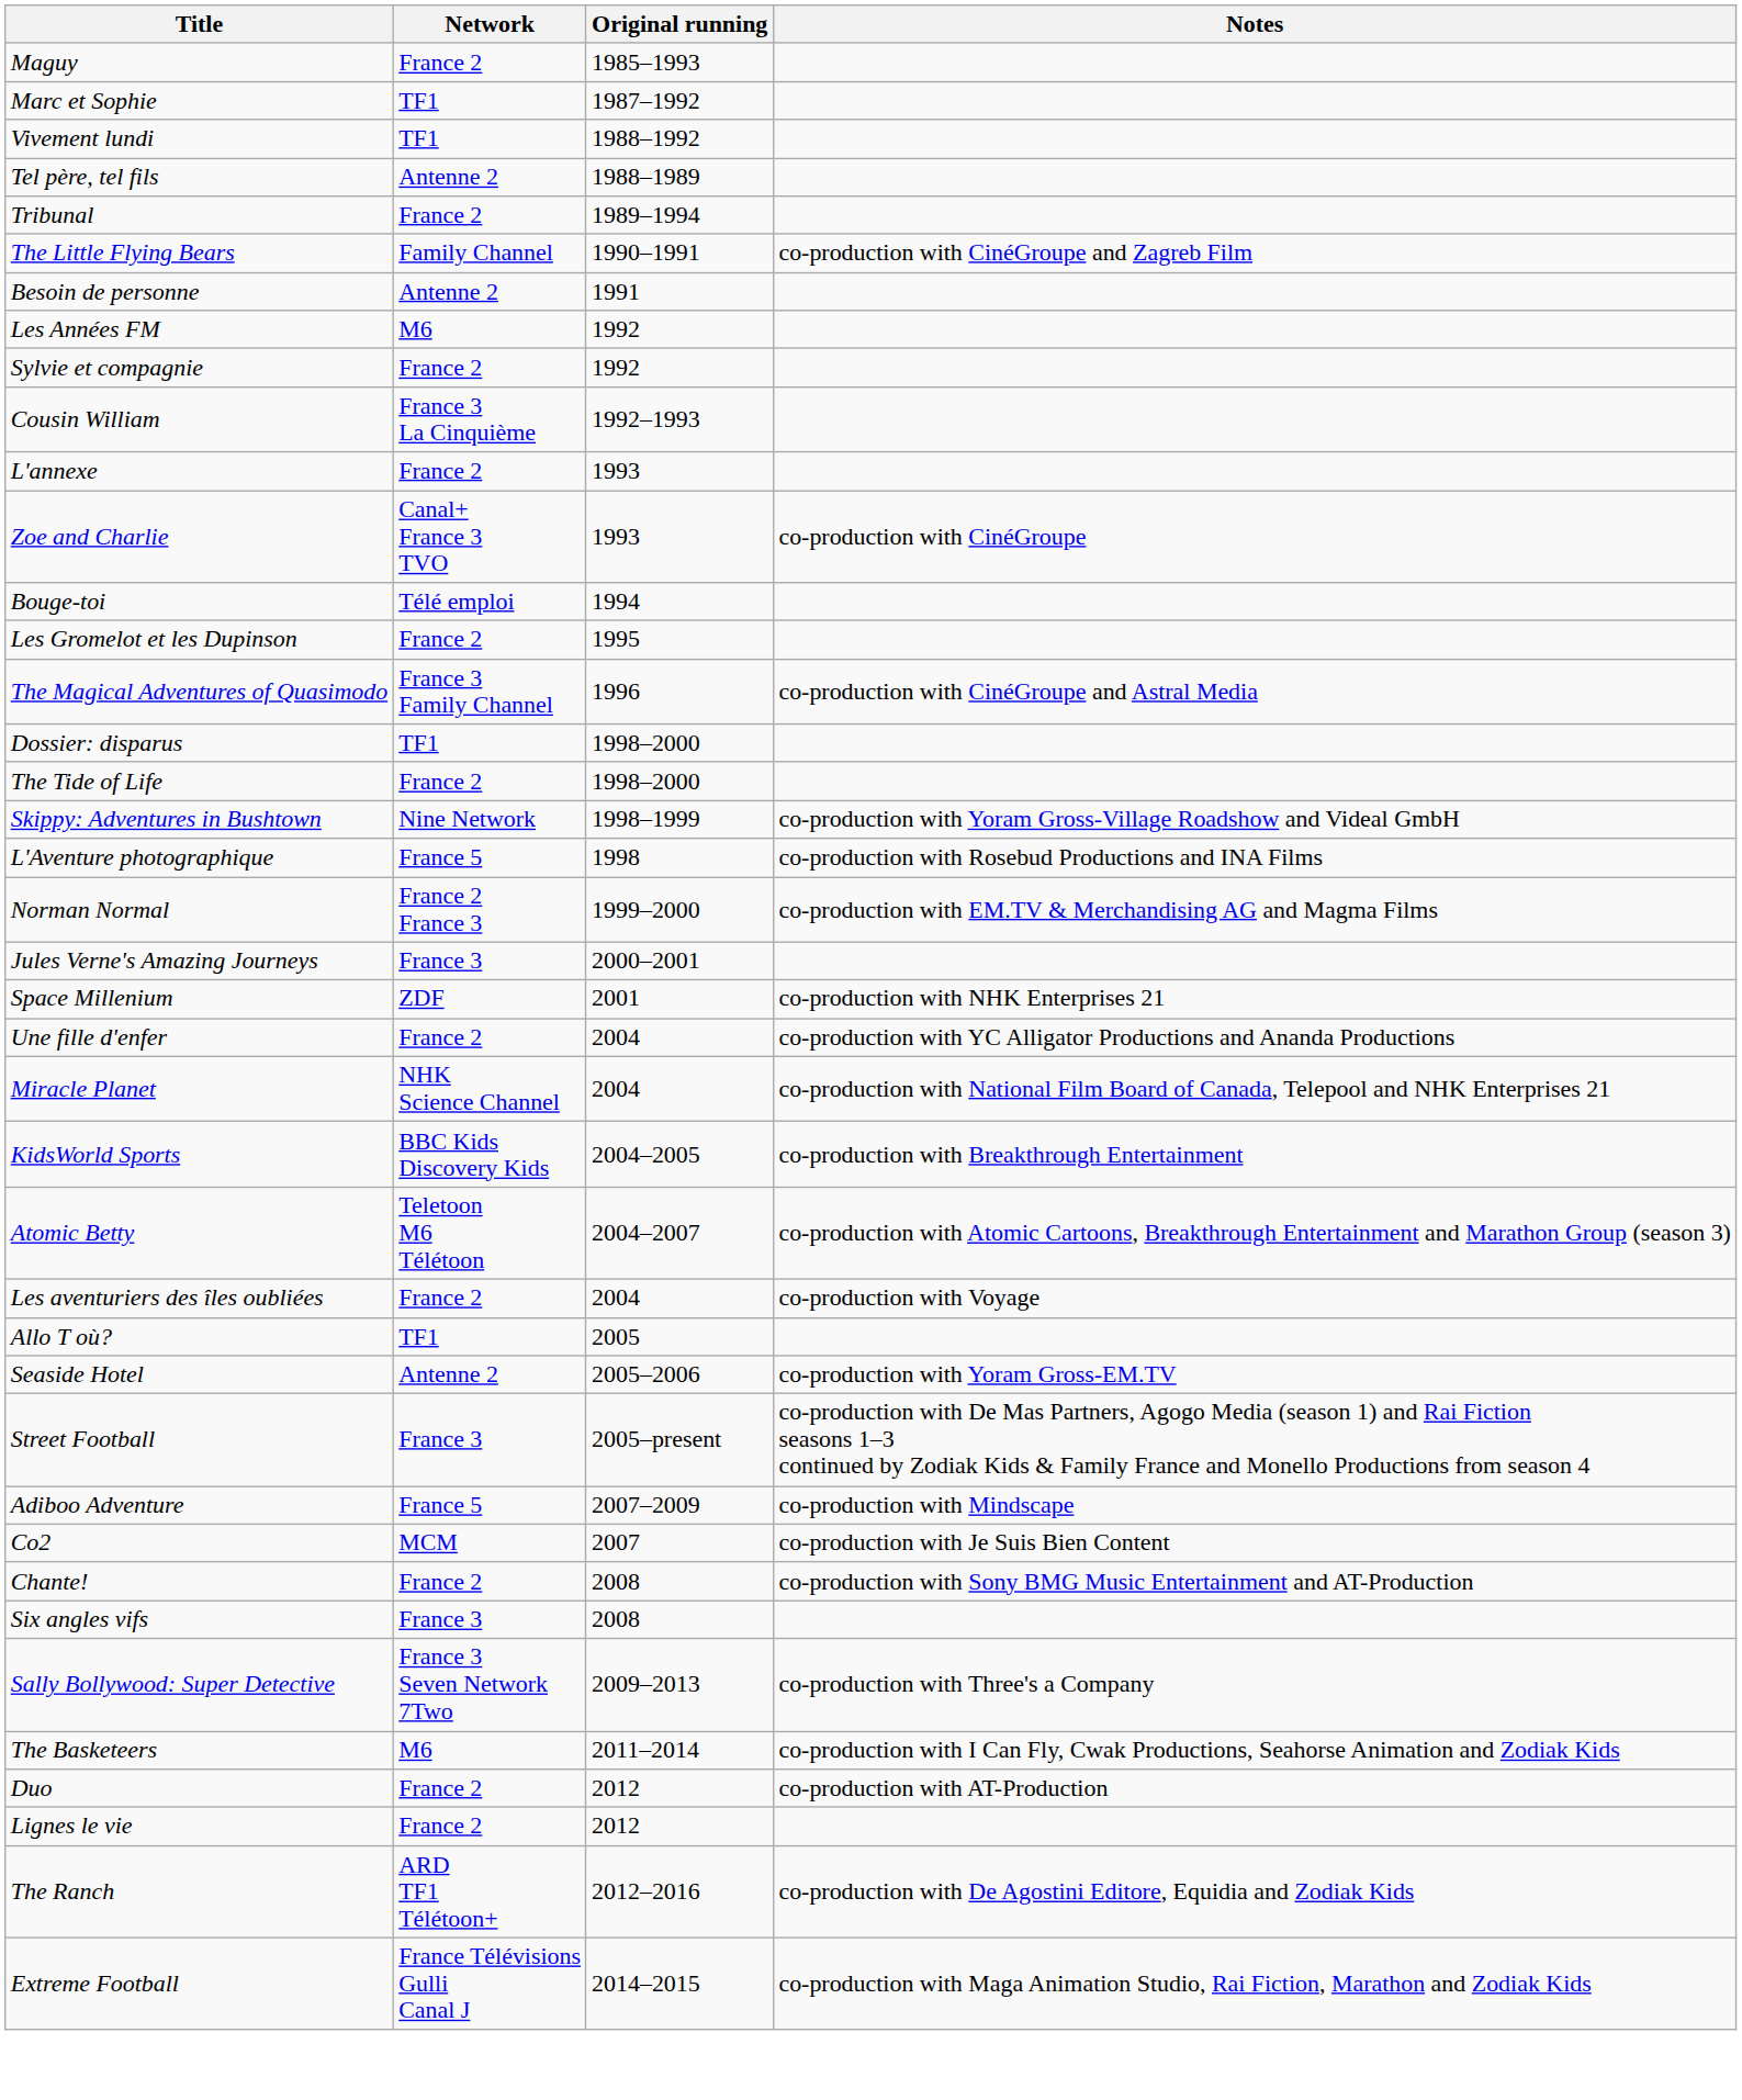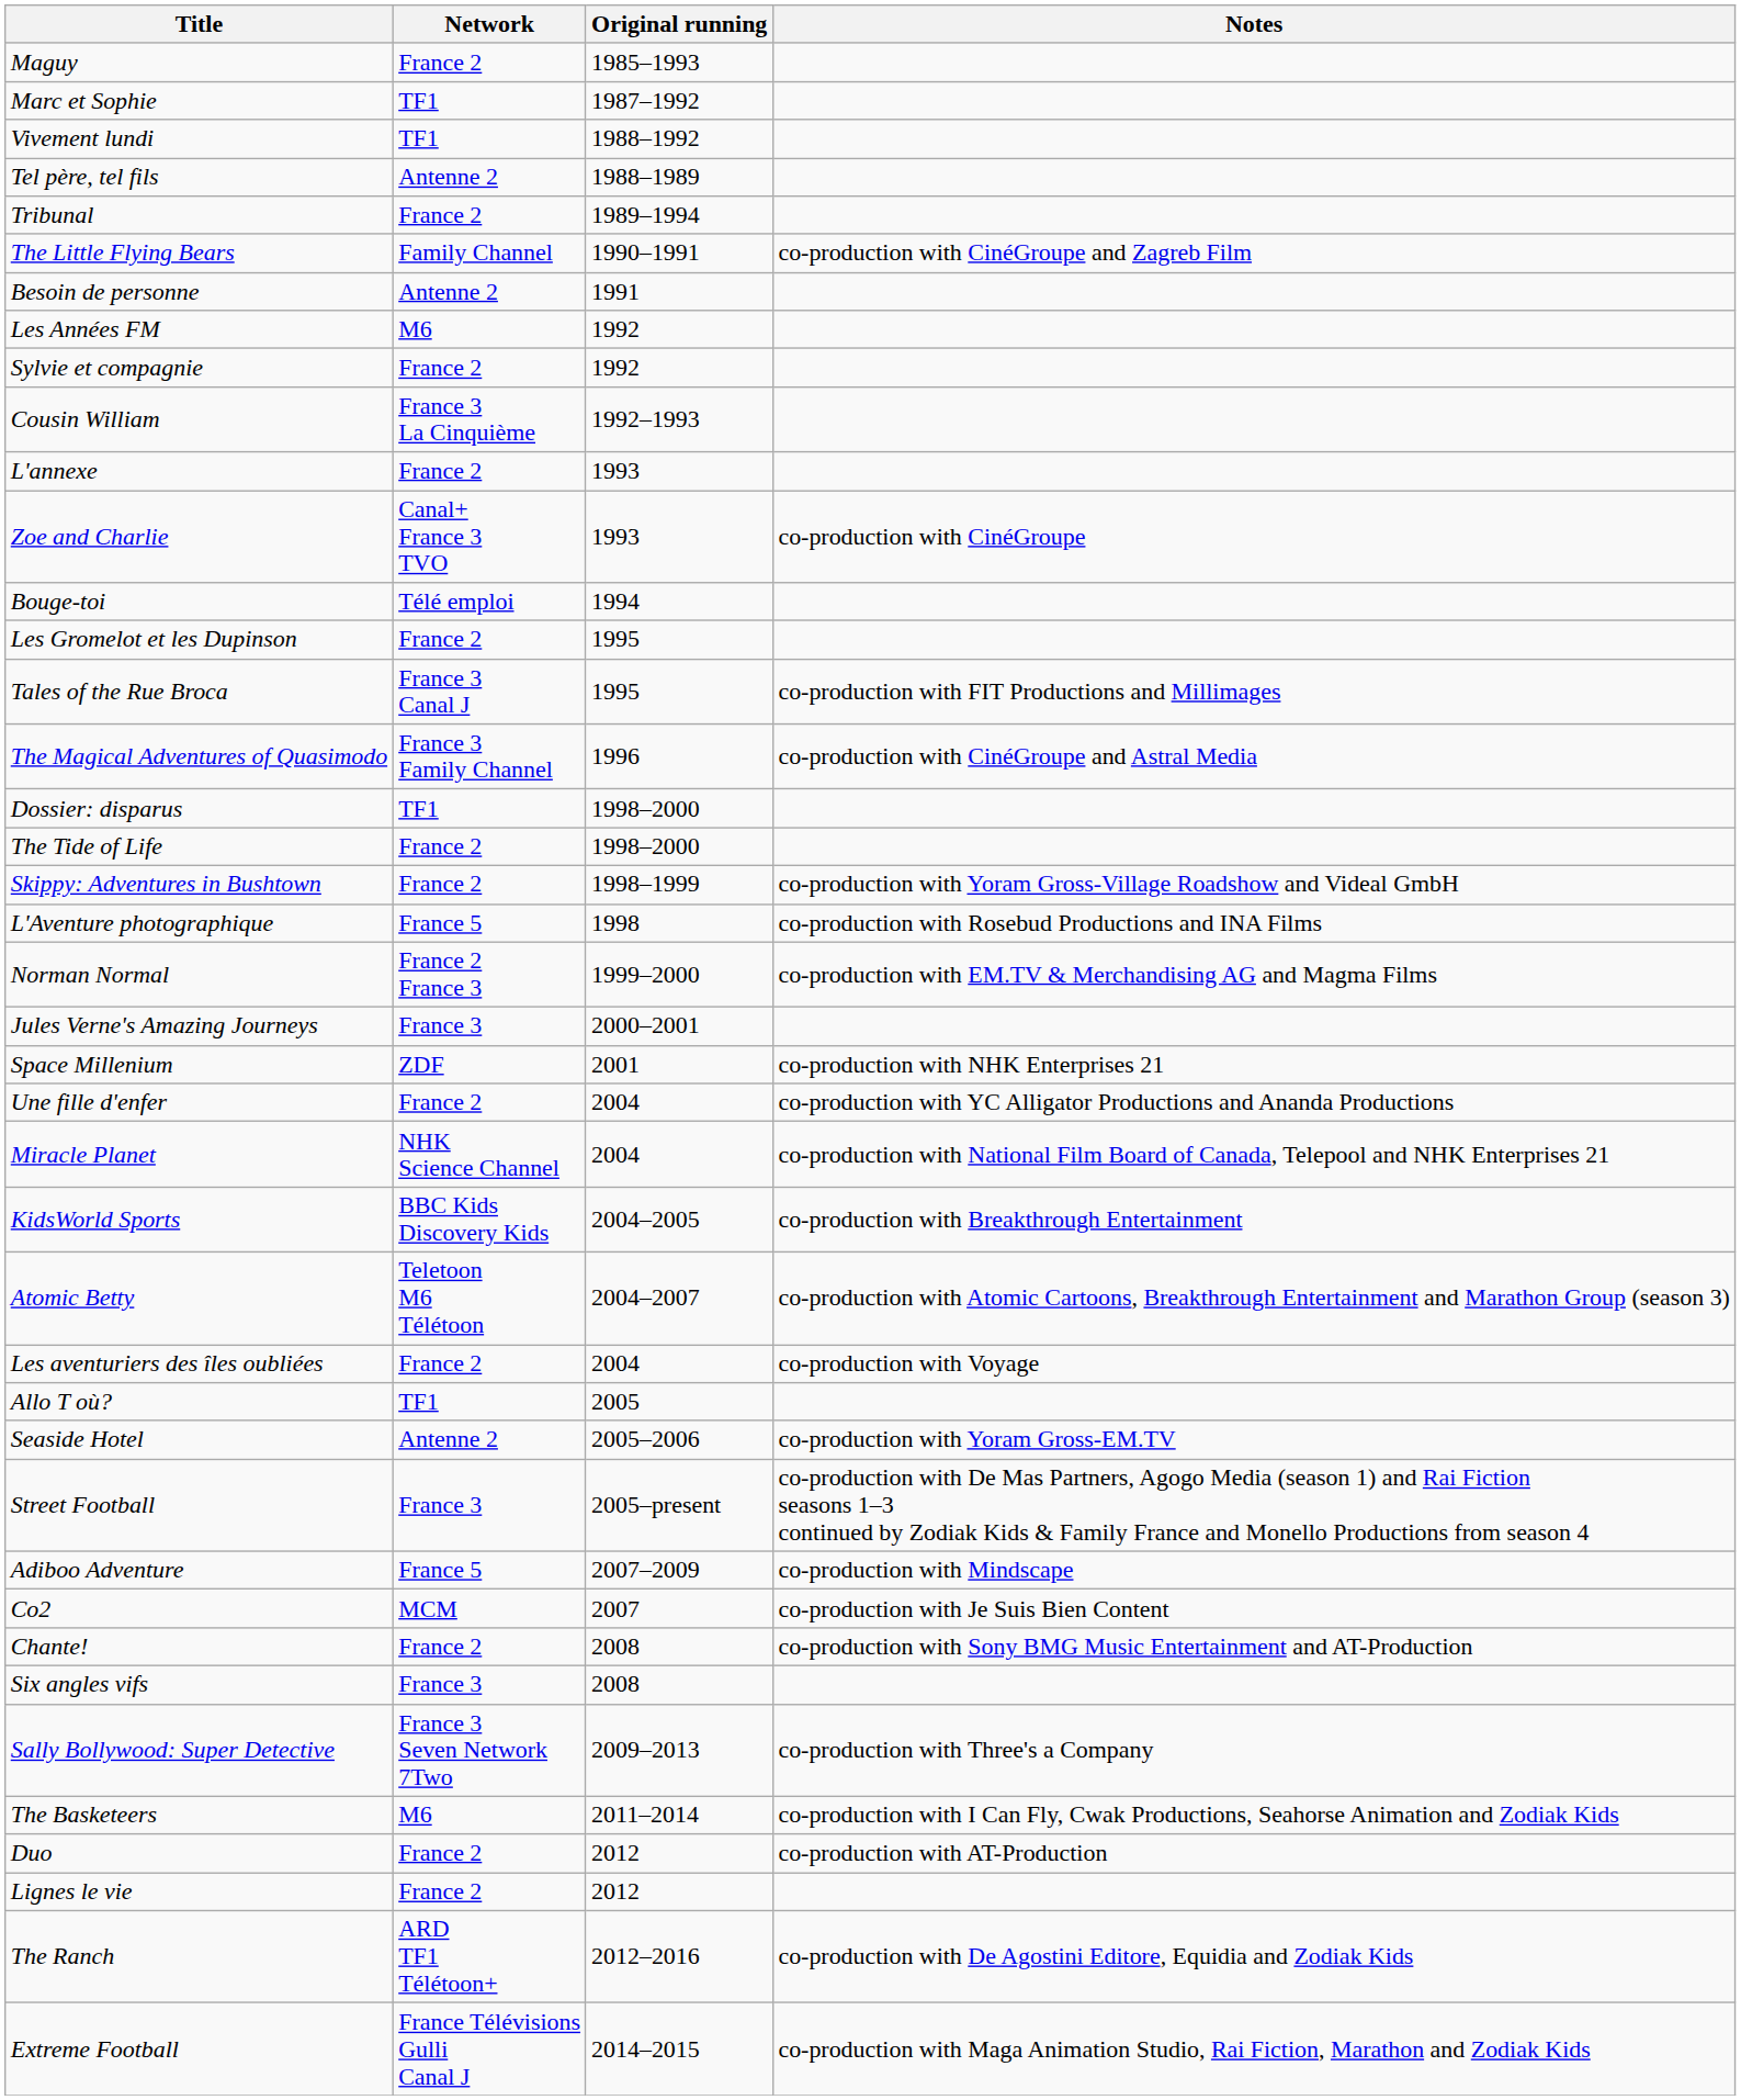+ row: Tales of the Rue Broca | France 3 Canal J | 1995 | co-production with FIT Productions and Millimages
Skippy: Adventures in Bushtown | Network: Nine Network -> France 2
